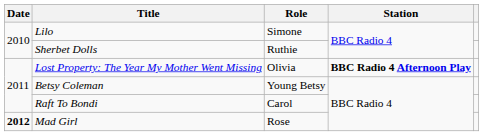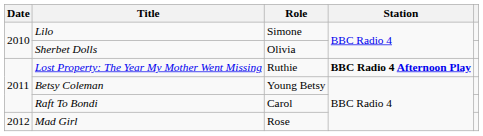Sherbet Dolls | Role: Ruthie -> Olivia
Lost Property: The Year My Mother Went Missing | Role: Olivia -> Ruthie
Mad Girl | Date: bold -> normal
